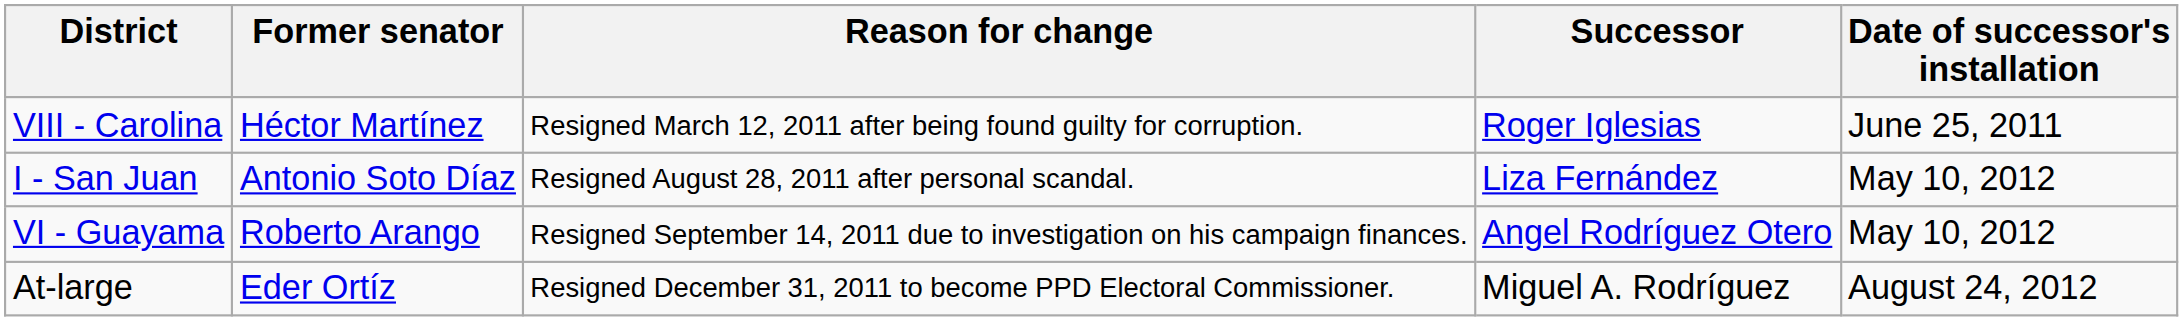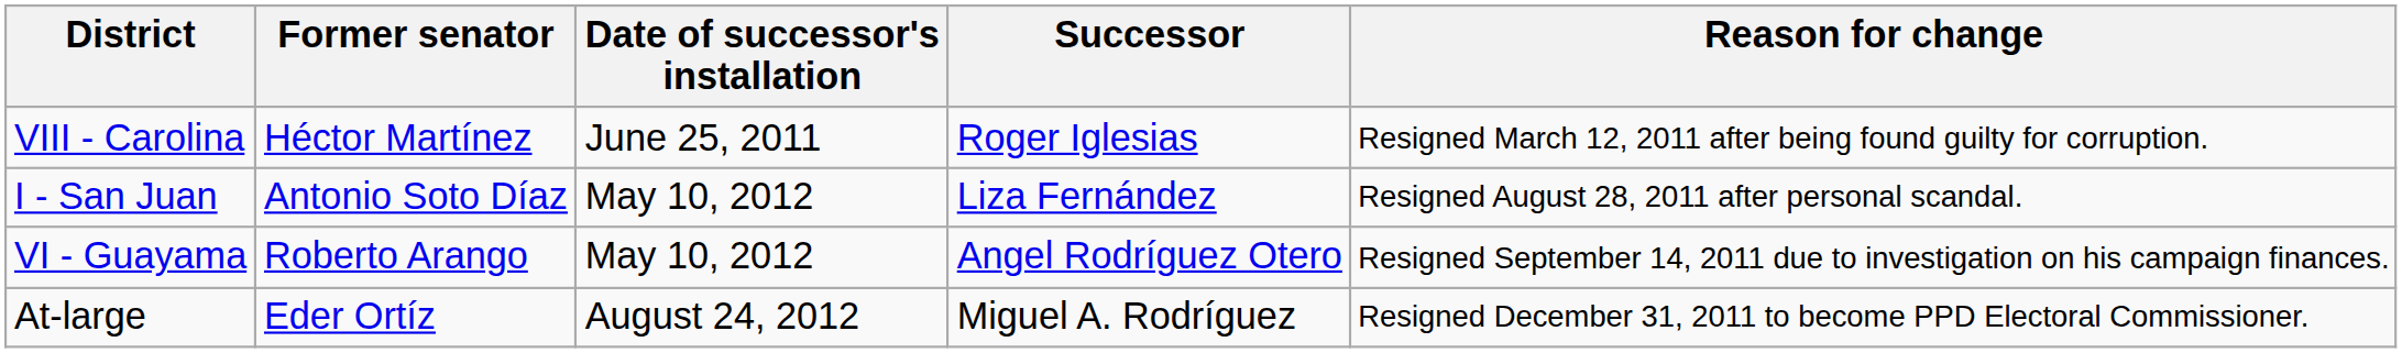columns swapped: Reason for change <-> Date of successor's installation
